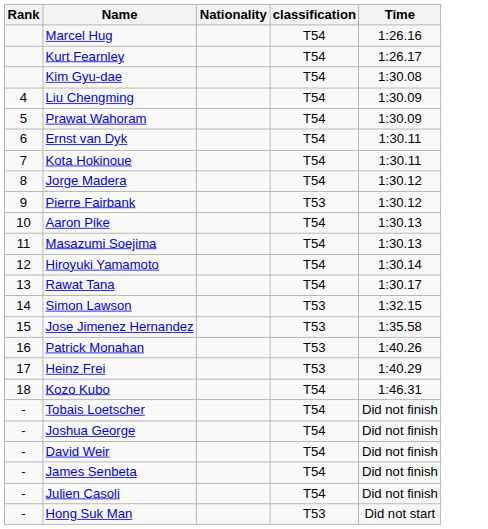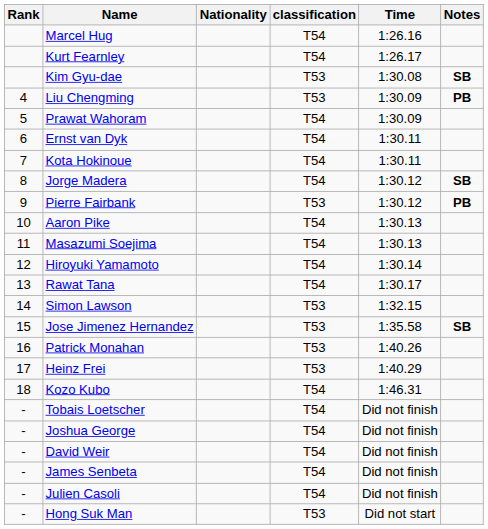+ column: Notes | SB | PB | SB | PB | SB
Kim Gyu-dae | classification: T54 -> T53
Liu Chengming | classification: T54 -> T53
